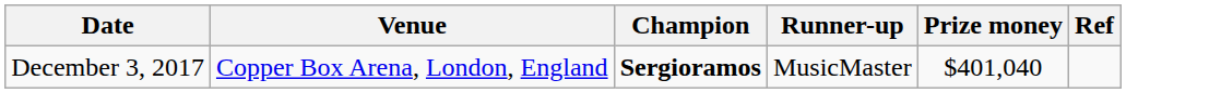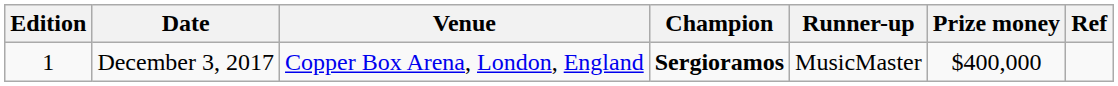+ column: Edition | 1
December 3, 2017 | Prize money: $401,040 -> $400,000
